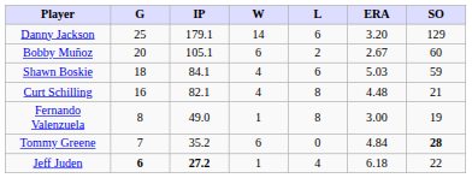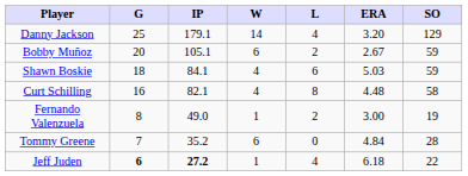Danny Jackson | L: 6 -> 4
Bobby Muñoz | SO: 60 -> 59
Curt Schilling | SO: 21 -> 58
Fernando Valenzuela | L: 8 -> 2
Tommy Greene | SO: bold -> normal
